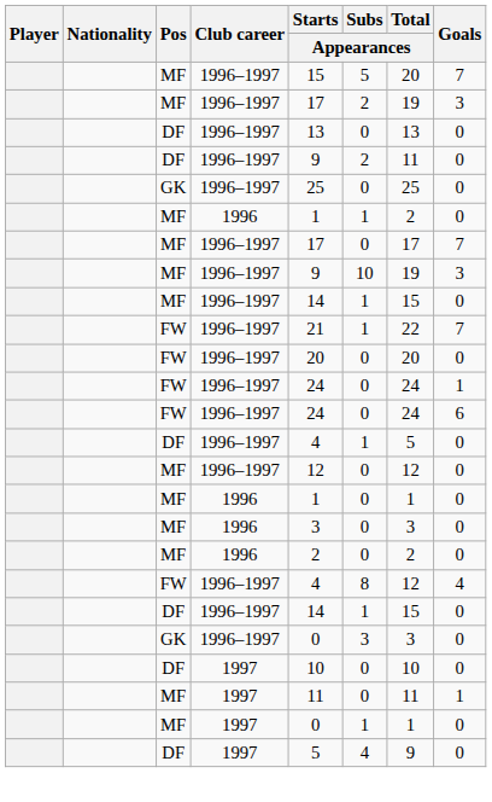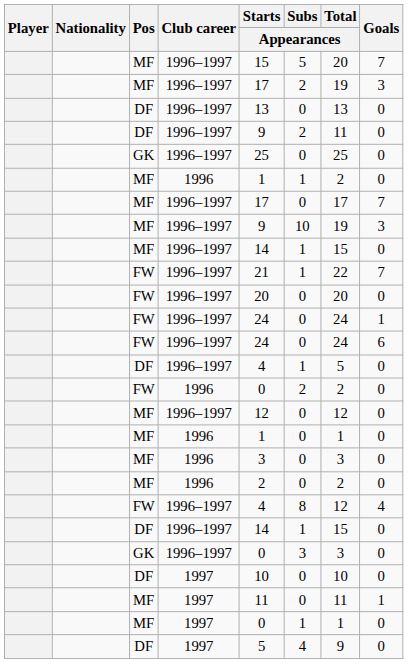+ row: FW | 1996 | 0 | 2 | 2 | 0
